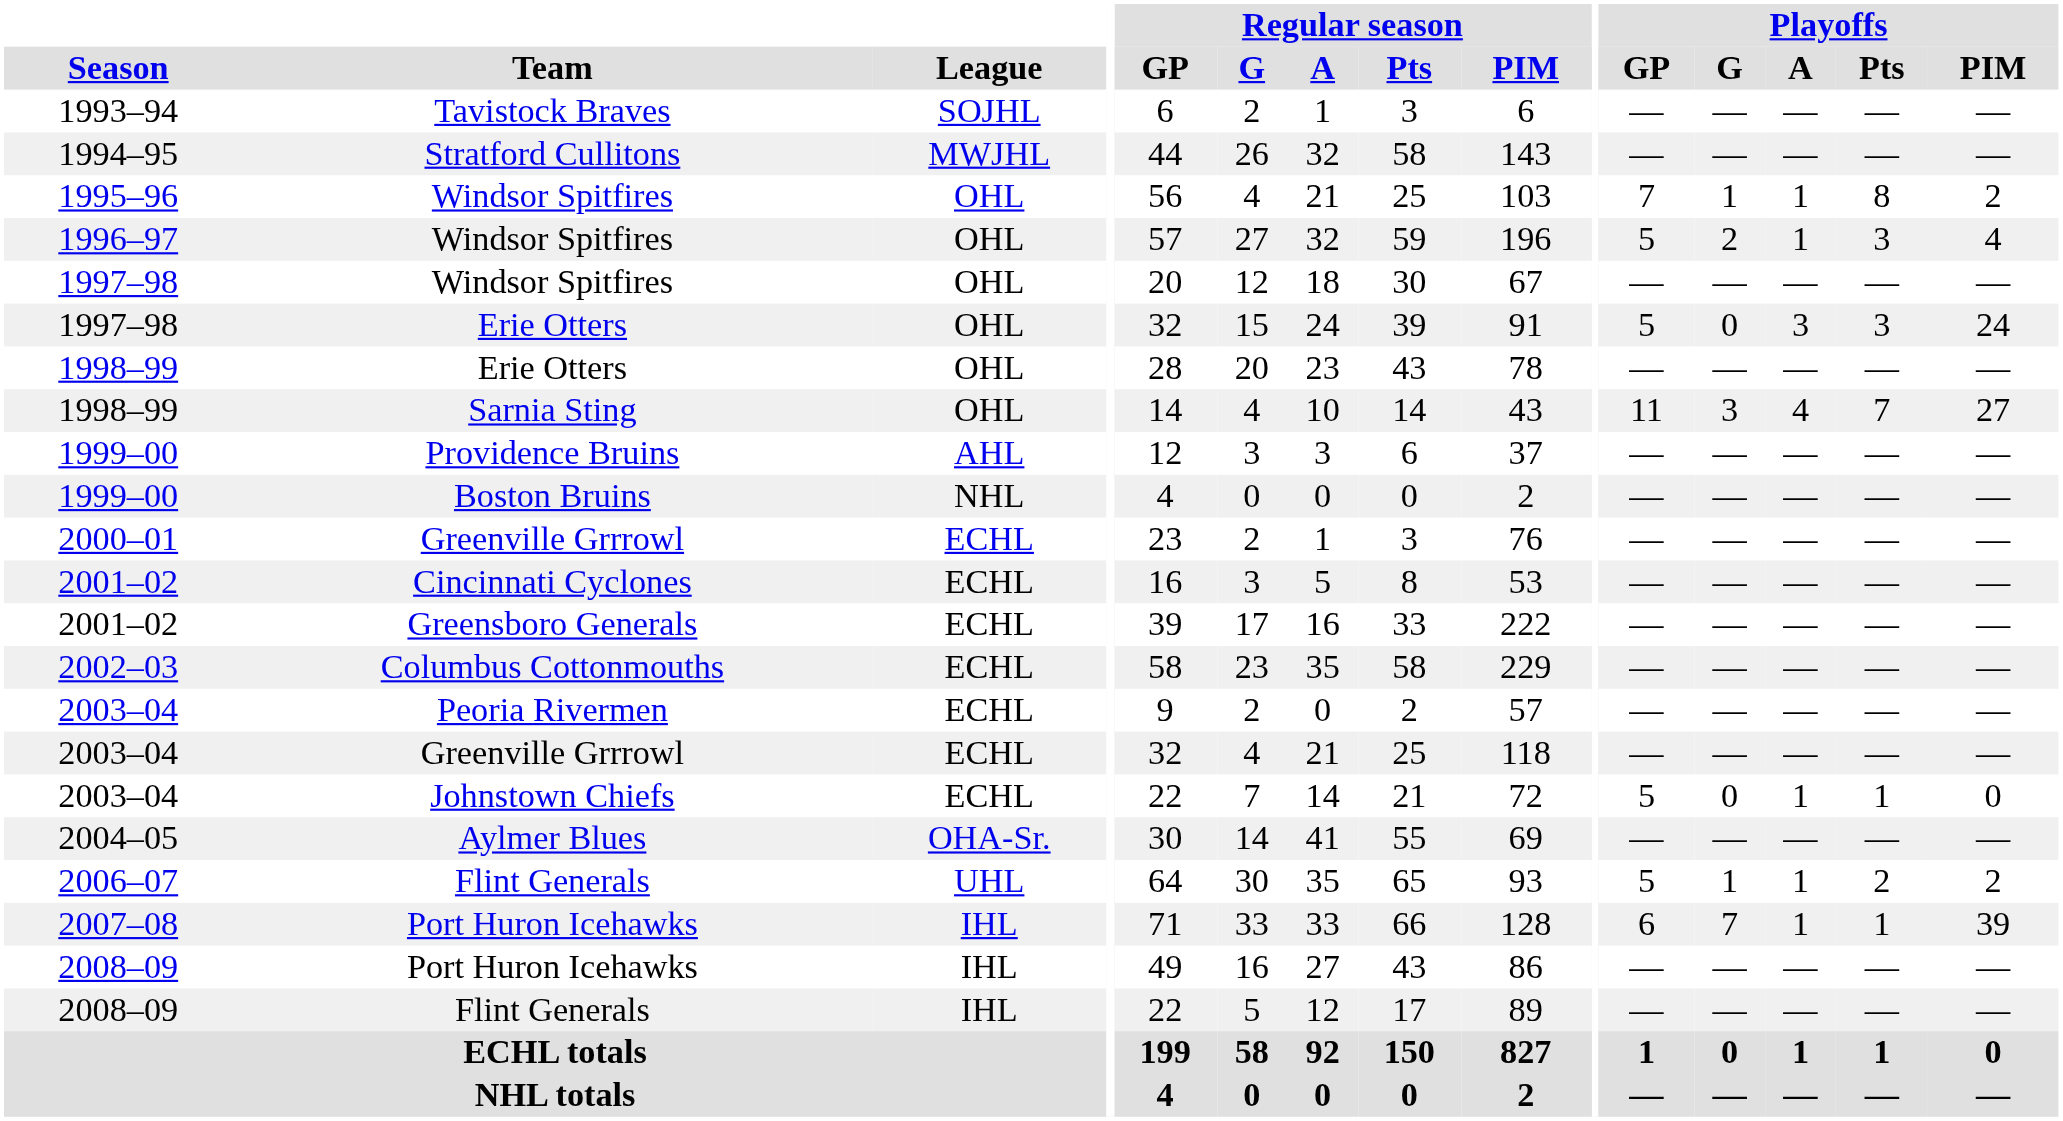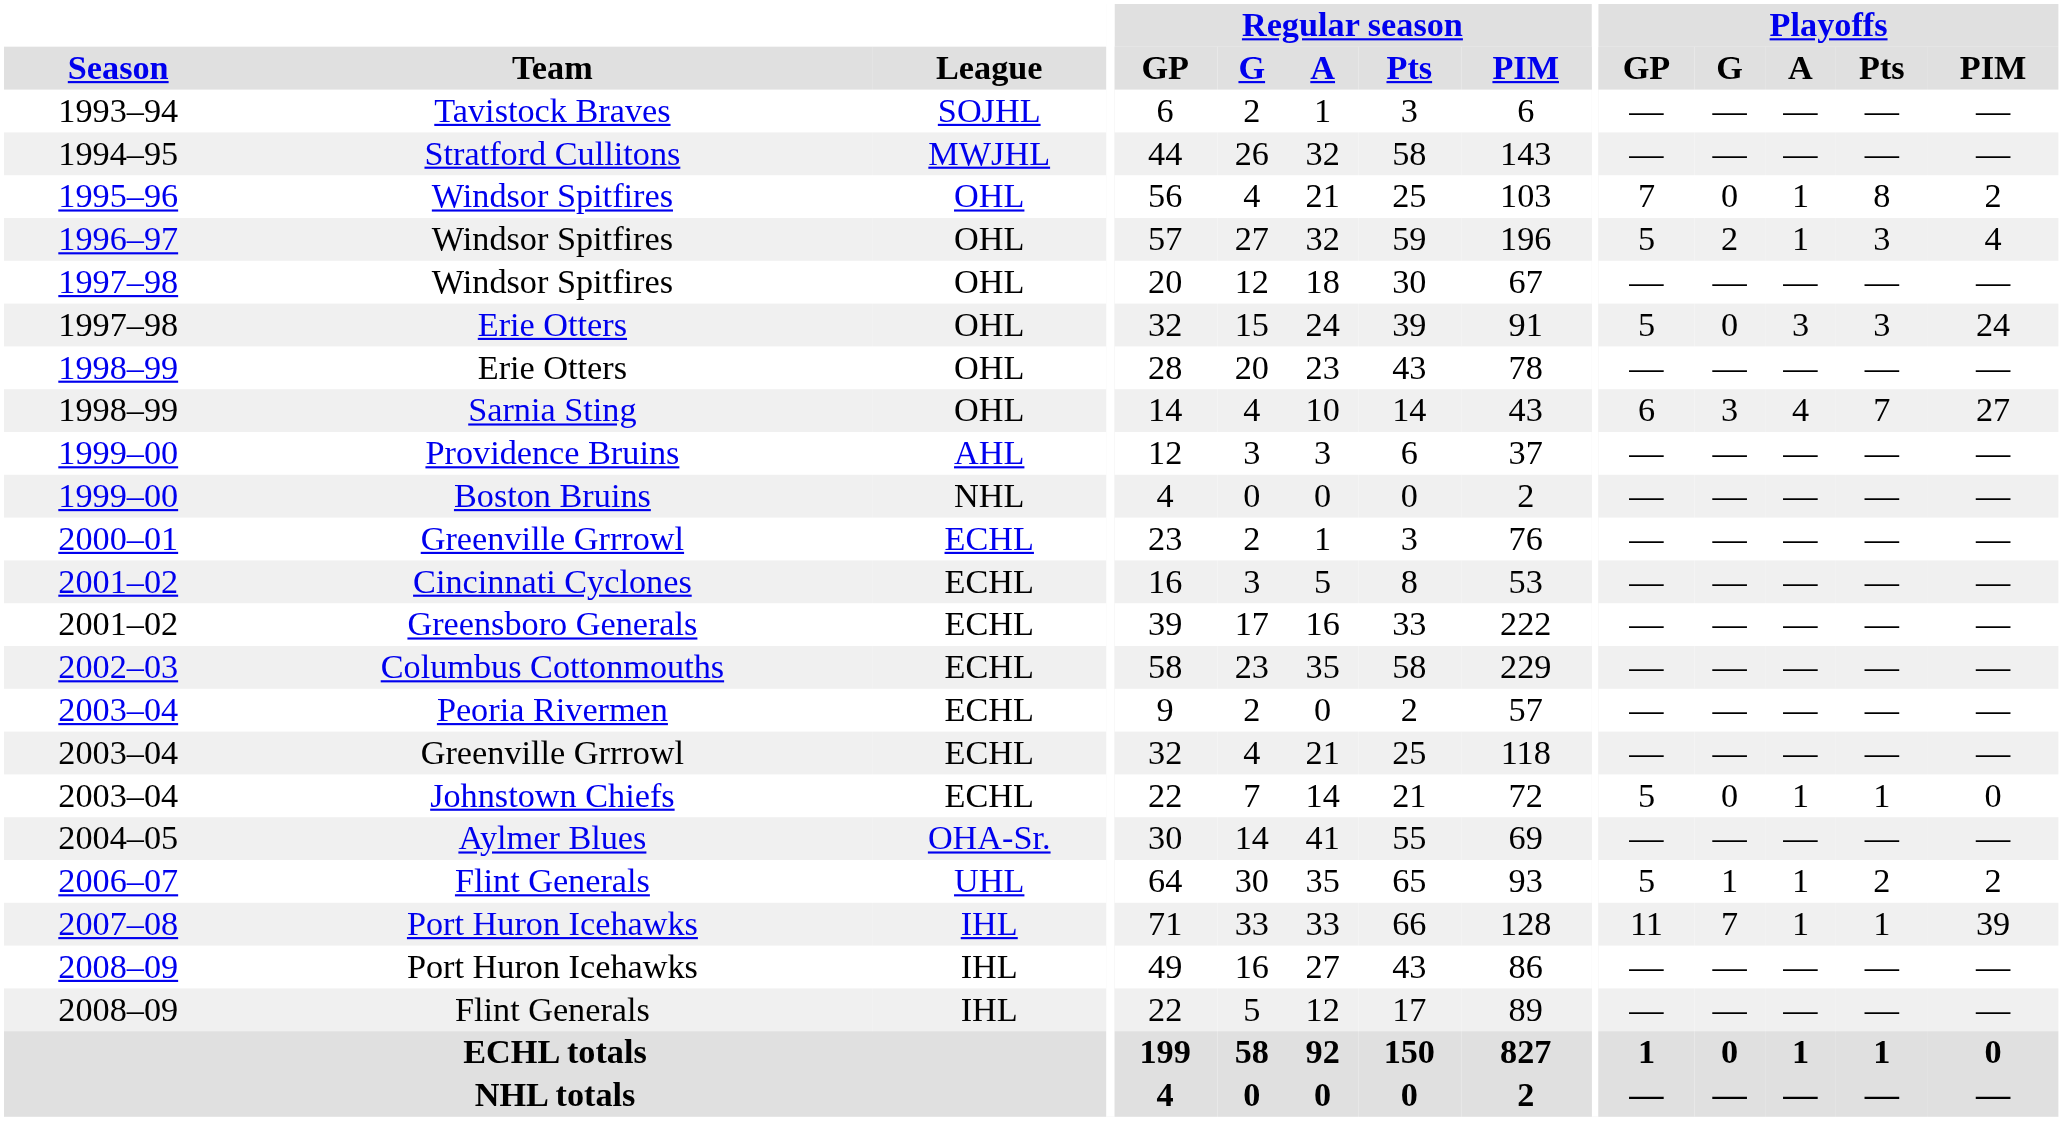1995–96 / Windsor Spitfires | Playoffs / G: 1 -> 0
Sarnia Sting | Playoffs / GP: 11 -> 6
2007–08 / Port Huron Icehawks | Playoffs / GP: 6 -> 11
